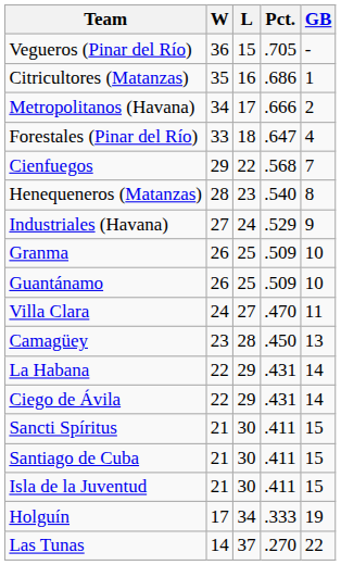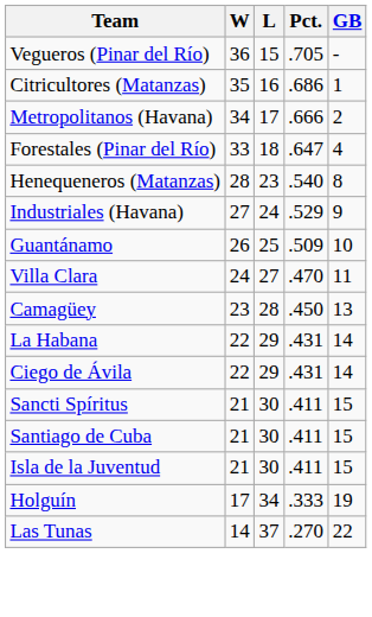- row: Cienfuegos | 29 | 22 | .568 | 7
- row: Granma | 26 | 25 | .509 | 10
